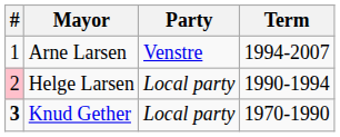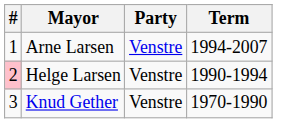Helge Larsen | Party: Local party -> Venstre
Knud Gether | #: bold -> normal
Knud Gether | Party: Local party -> Venstre
